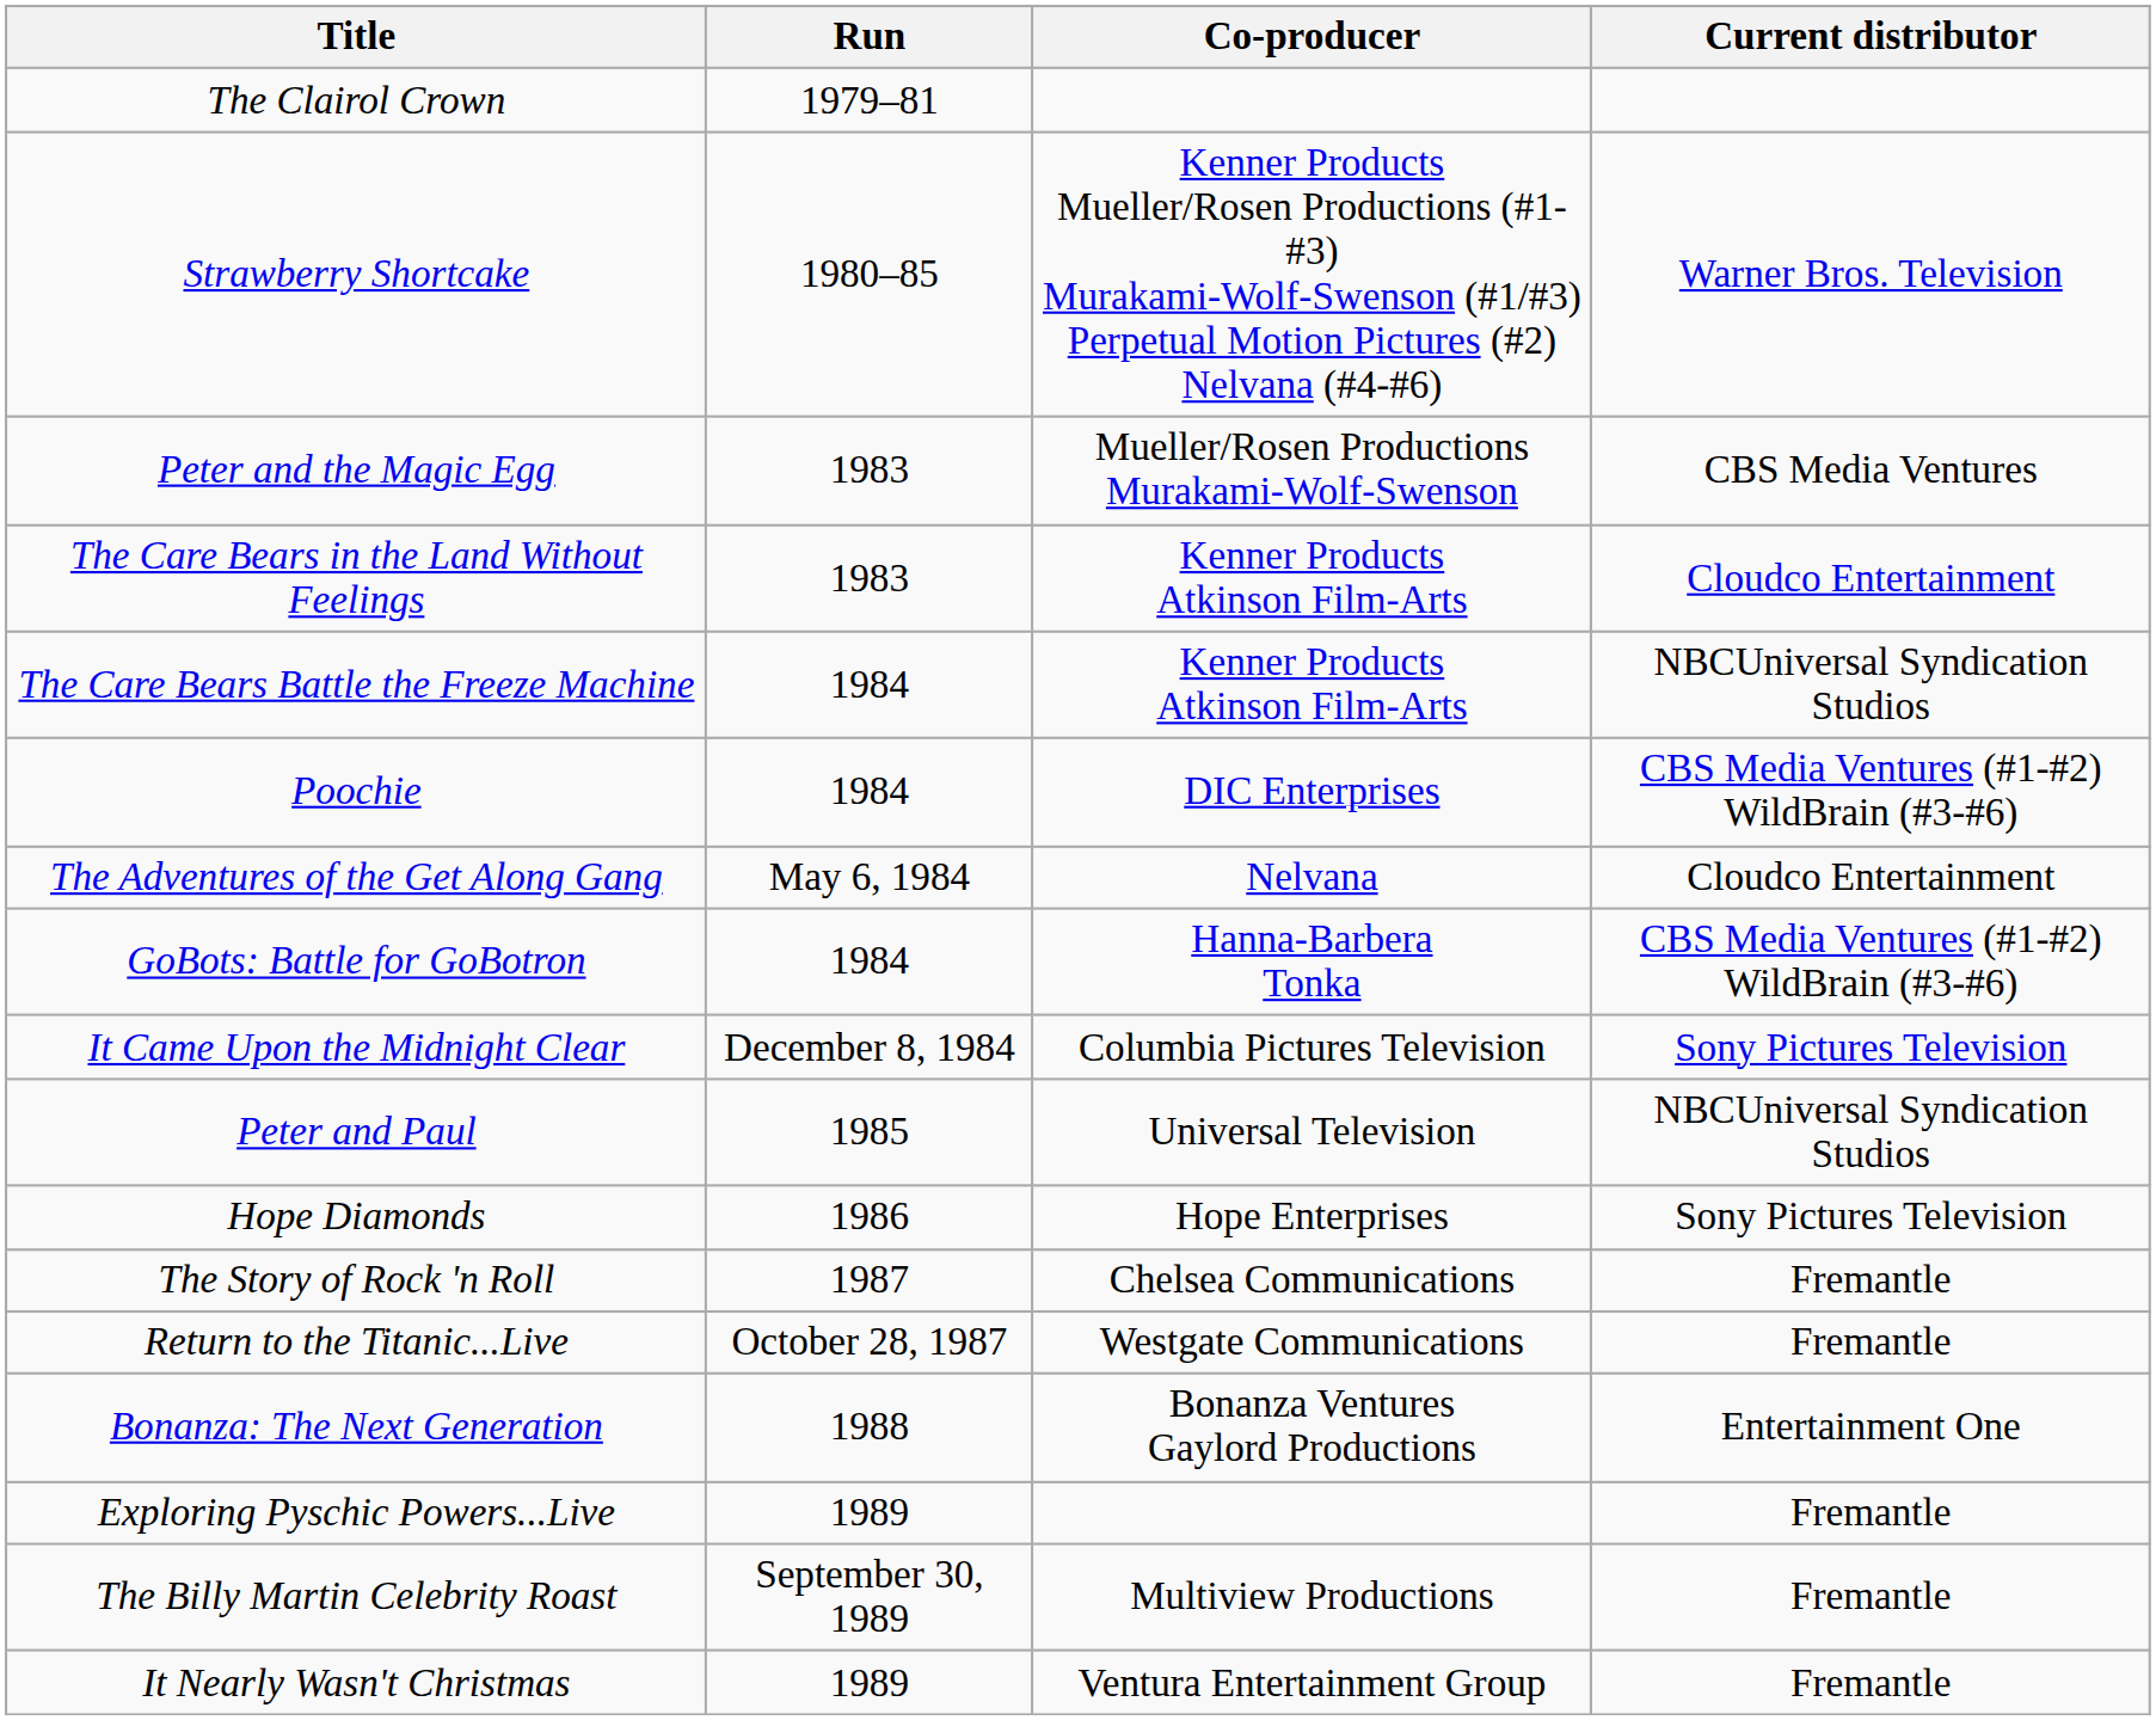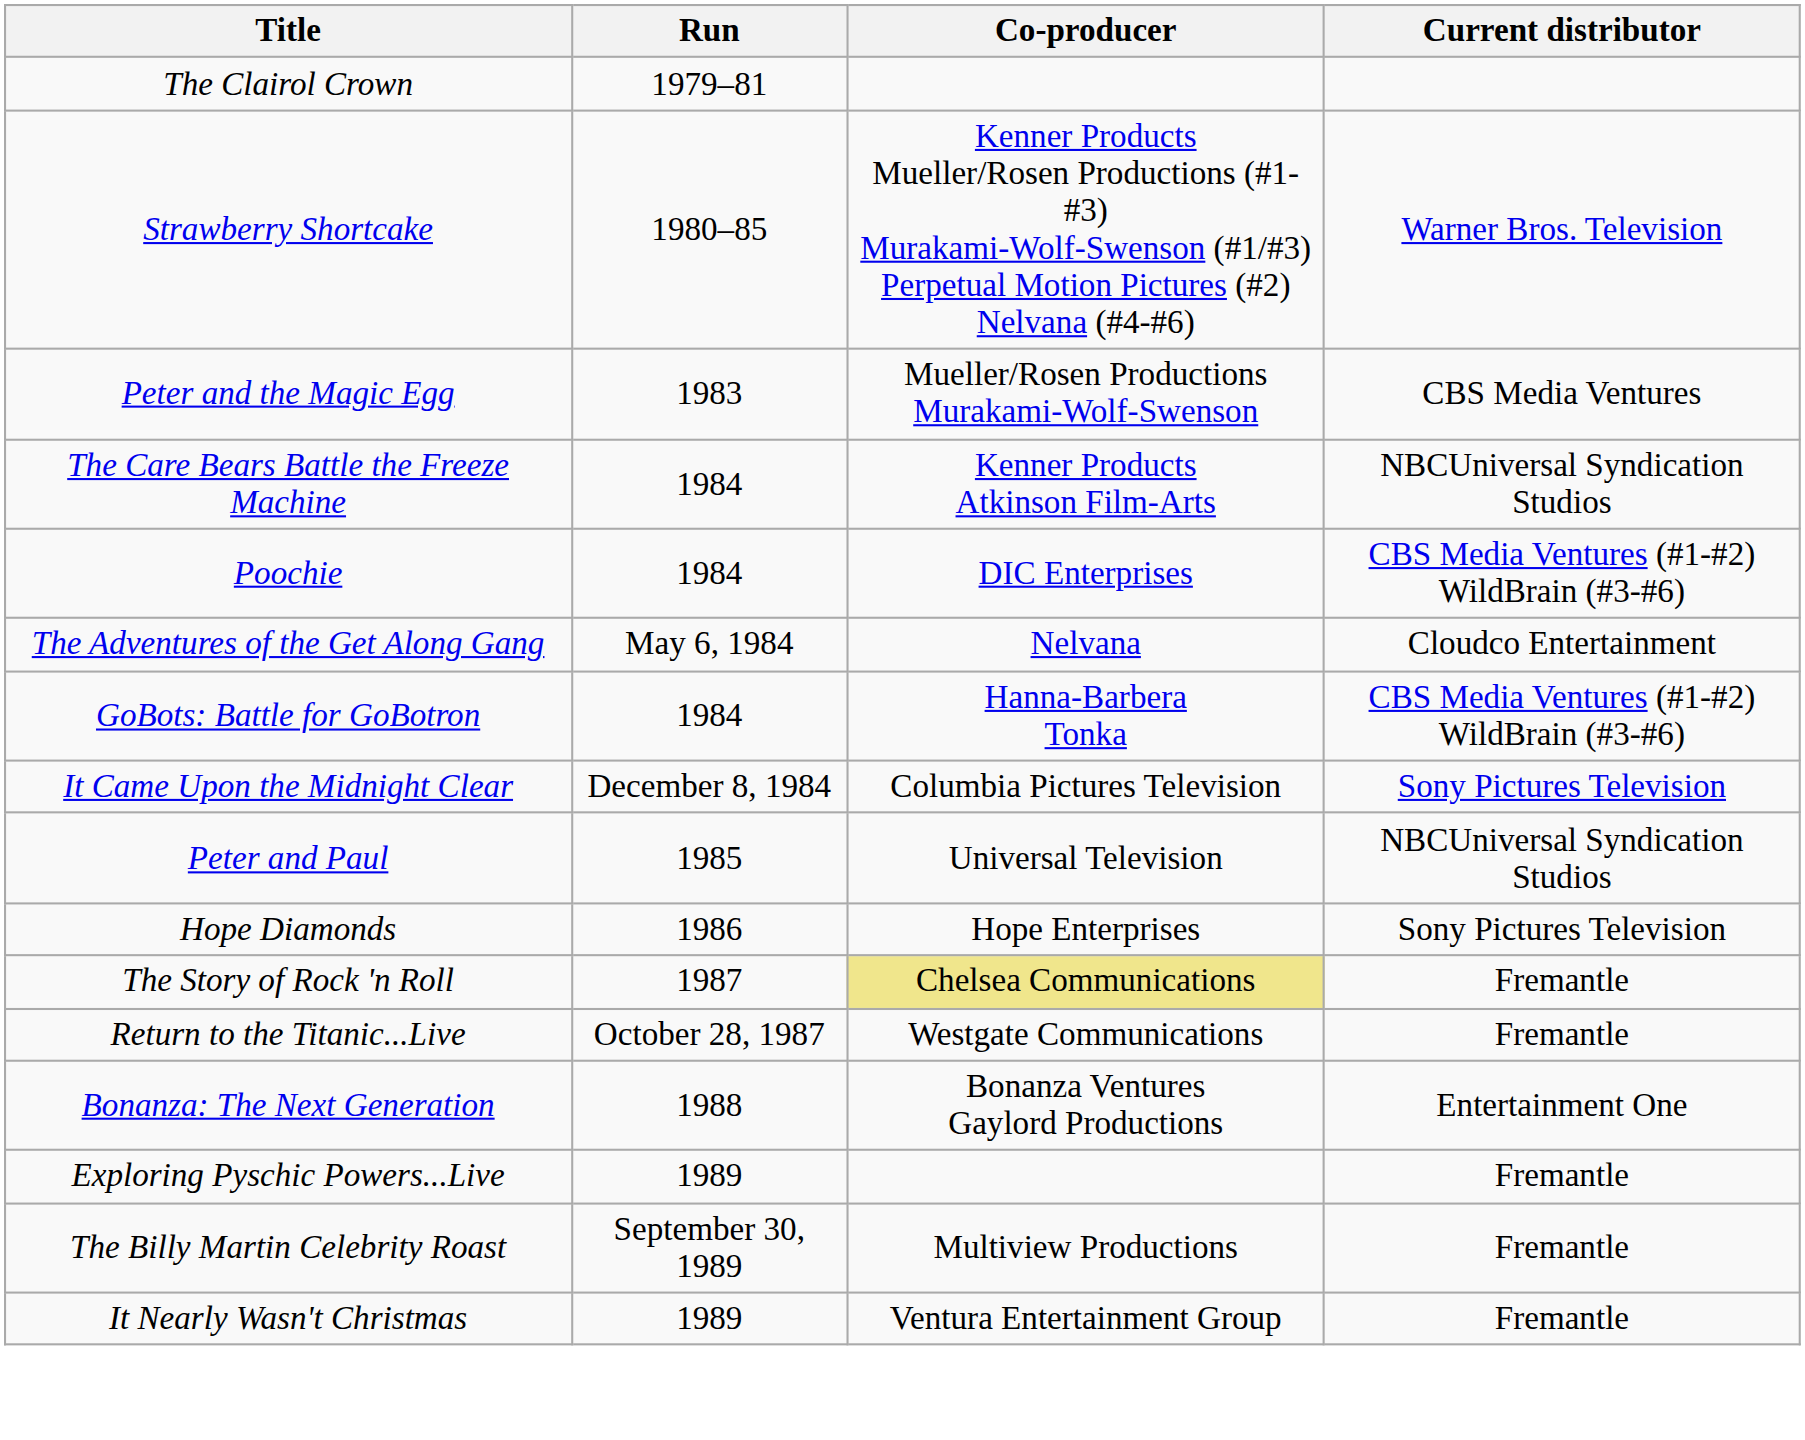- row: The Care Bears in the Land Without Feelings | 1983 | Kenner Products Atkinson Film-Arts | Cloudco Entertainment
The Story of Rock 'n Roll | Co-producer: no background -> khaki background
